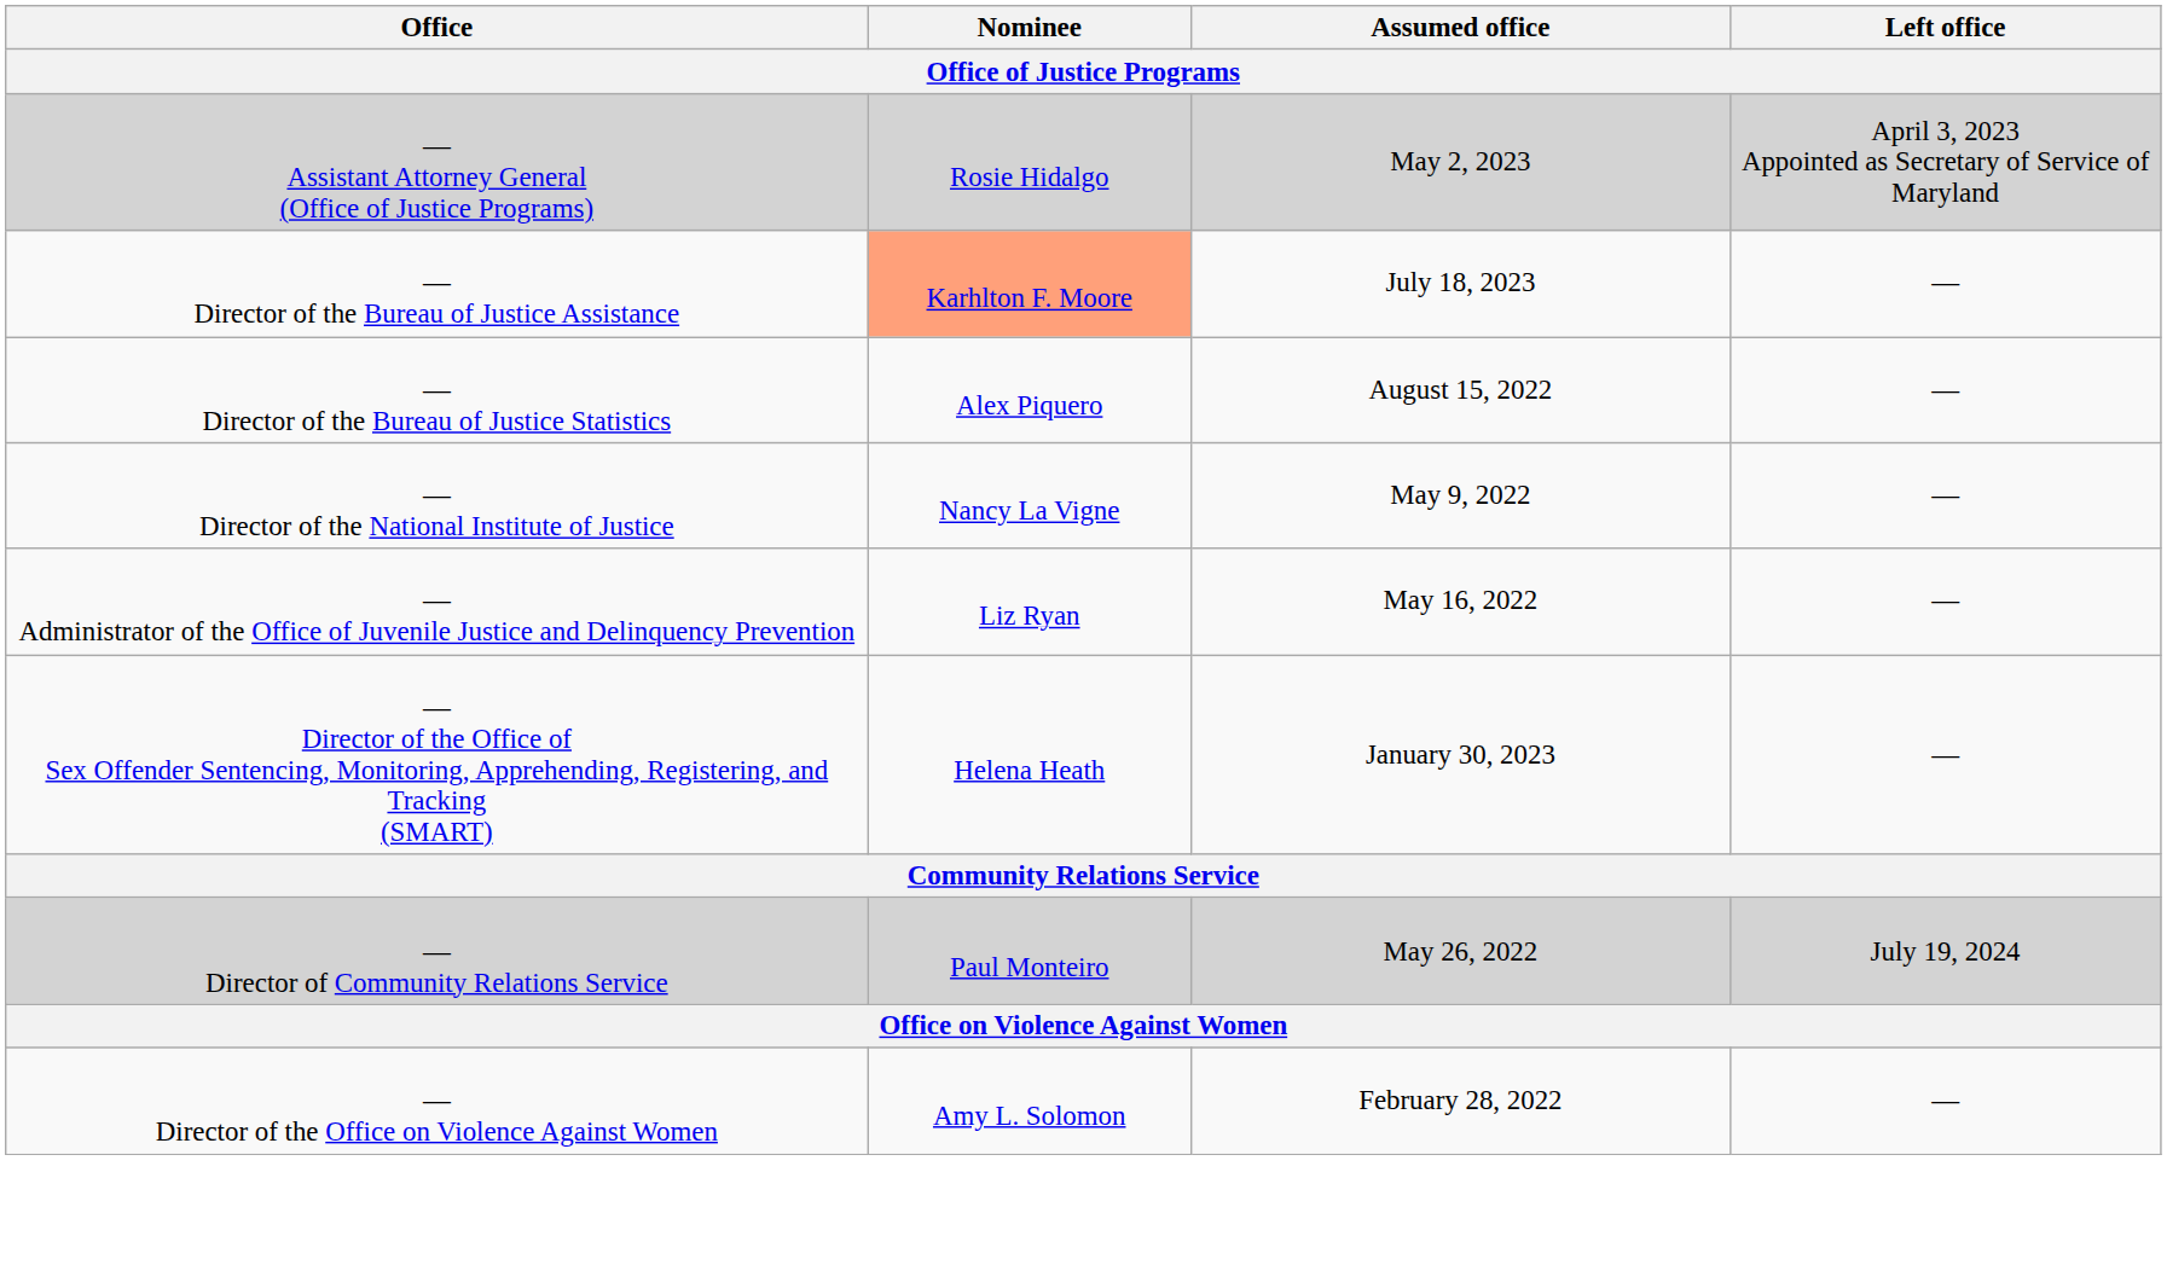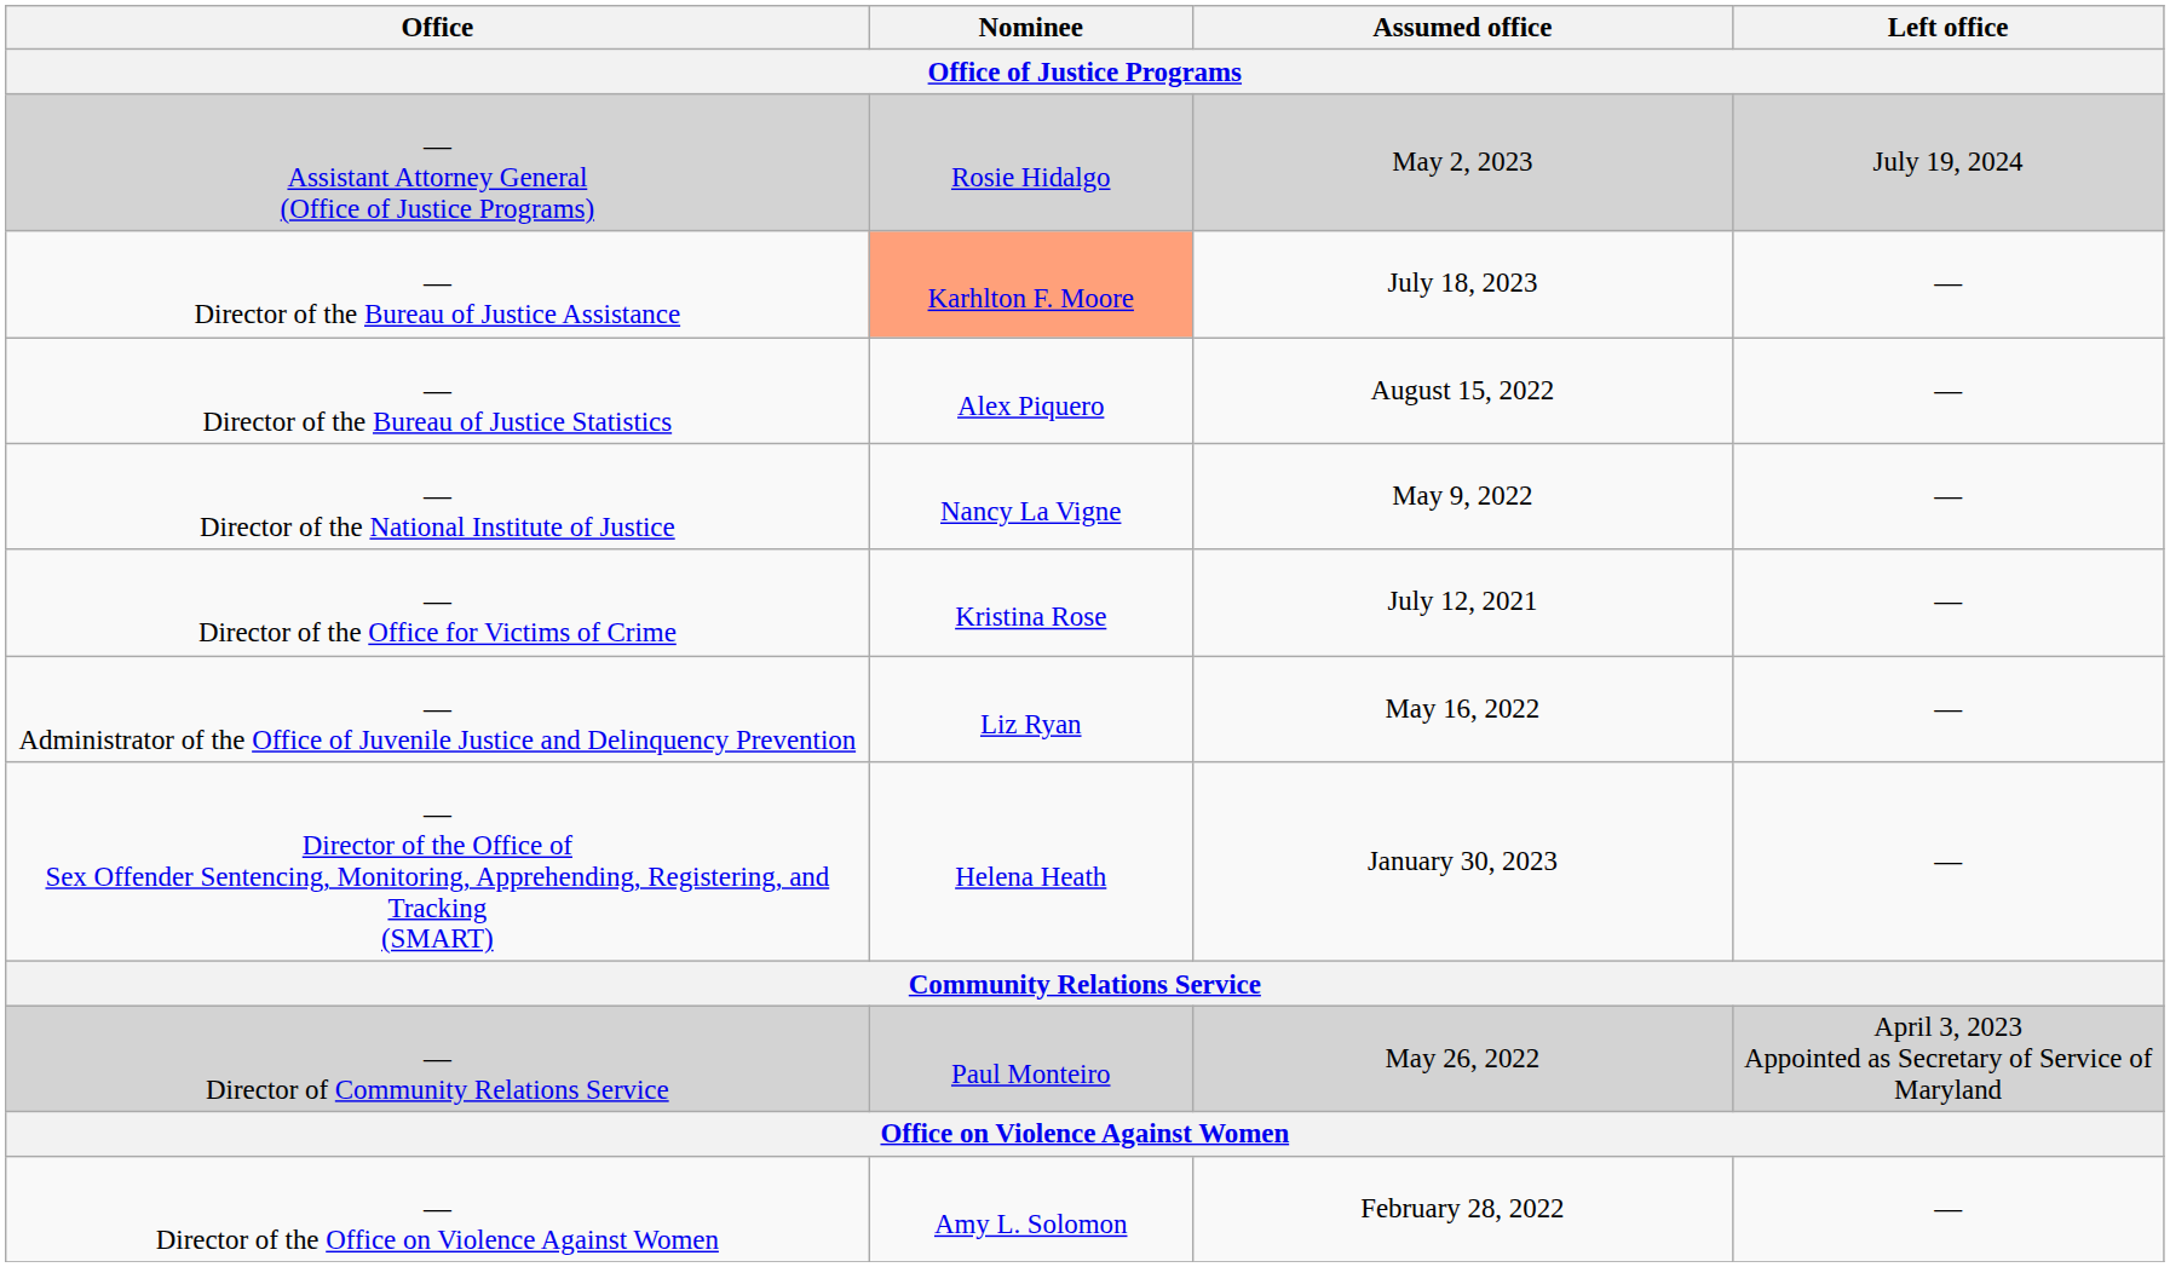— Assistant Attorney General (Office of Justice Programs) | Left office: April 3, 2023 Appointed as Secretary of Service of Maryland -> July 19, 2024
+ row: — Director of the Office for Victims of Crime | Kristina Rose | July 12, 2021 | —
— Director of Community Relations Service | Left office: July 19, 2024 -> April 3, 2023 Appointed as Secretary of Service of Maryland
